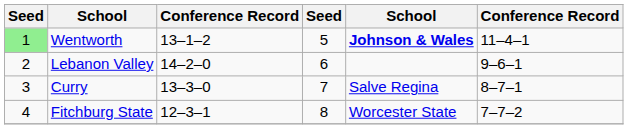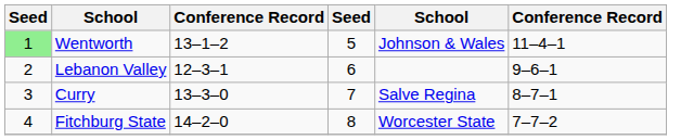Wentworth | column 5: bold -> normal
Lebanon Valley | column 3: 14–2–0 -> 12–3–1
Fitchburg State | column 3: 12–3–1 -> 14–2–0
